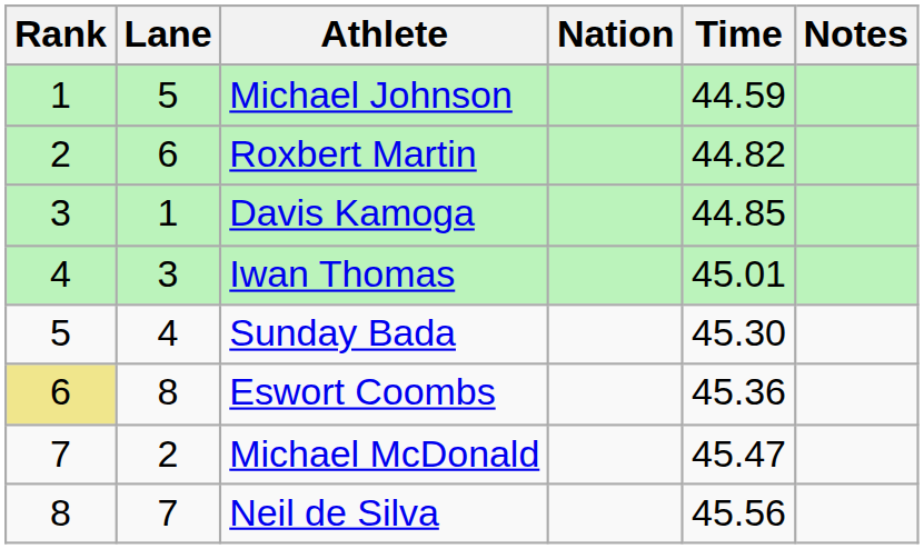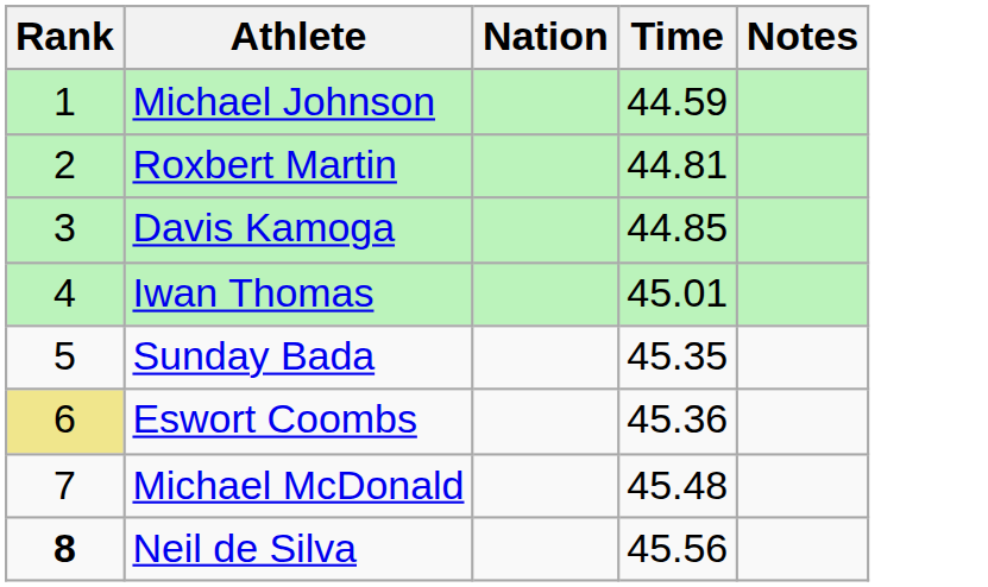- column: Lane | 5 | 6 | 1 | 3 | 4 | 8 | 2 | 7
Roxbert Martin | Time: 44.82 -> 44.81
Sunday Bada | Time: 45.30 -> 45.35
Michael McDonald | Time: 45.47 -> 45.48
Neil de Silva | Rank: normal -> bold
